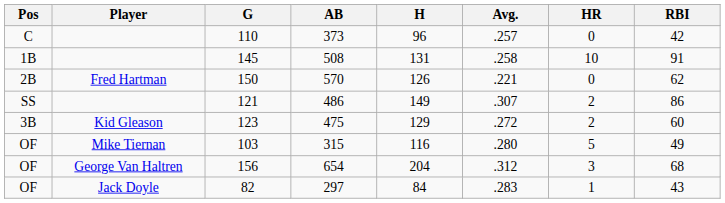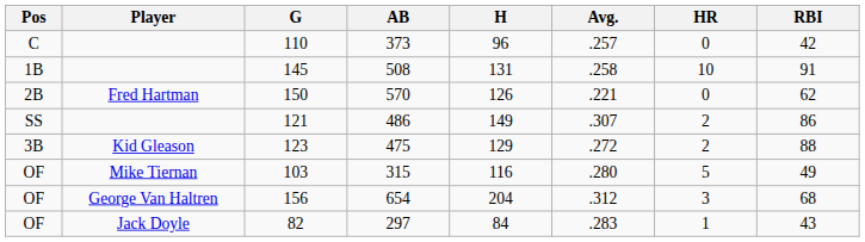123 | RBI: 60 -> 88
